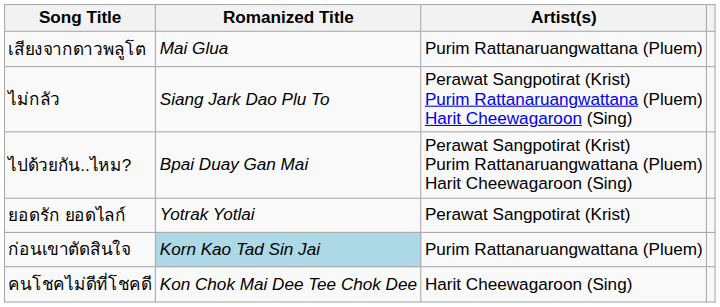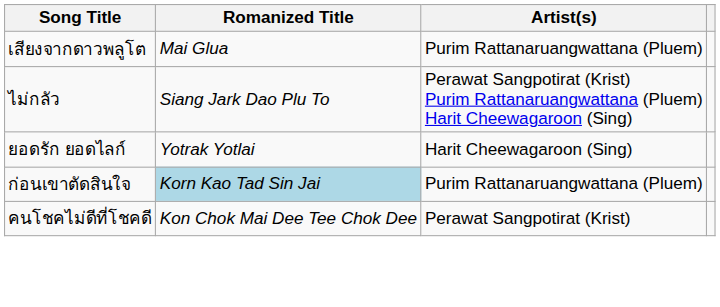- row: ไปด้วยกัน..ไหม? | Bpai Duay Gan Mai | Perawat Sangpotirat (Krist) Purim Rattanaruangwattana (Pluem) Harit Cheewagaroon (Sing)
ยอดรัก ยอดไลก์ | Artist(s): Perawat Sangpotirat (Krist) -> Harit Cheewagaroon (Sing)
คนโชคไม่ดีที่โชคดี | Artist(s): Harit Cheewagaroon (Sing) -> Perawat Sangpotirat (Krist)
